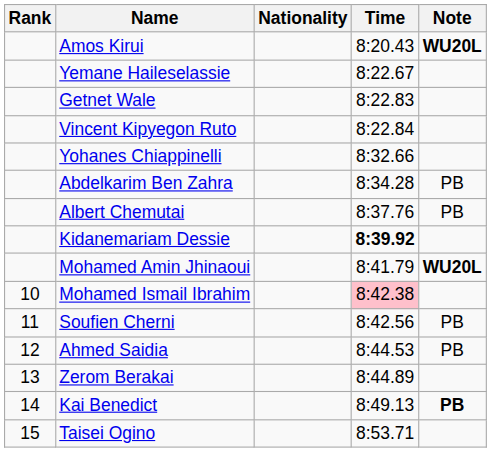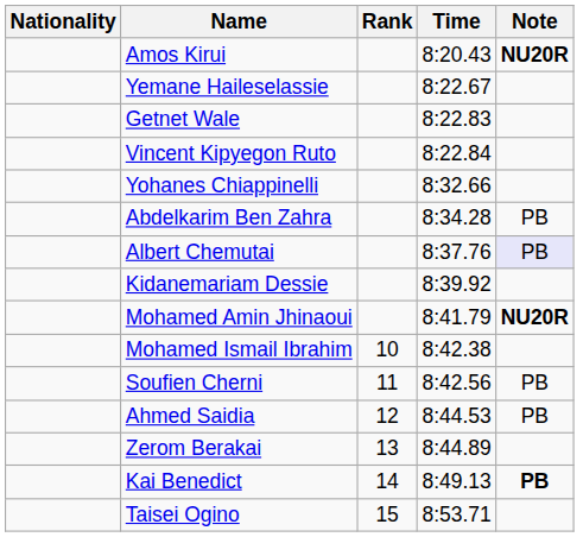columns swapped: Rank <-> Nationality
Amos Kirui | Note: WU20L -> NU20R
Albert Chemutai | Note: no background -> lavender background
Kidanemariam Dessie | Time: bold -> normal
Mohamed Amin Jhinaoui | Note: WU20L -> NU20R
Mohamed Ismail Ibrahim | Time: pink background -> no background
